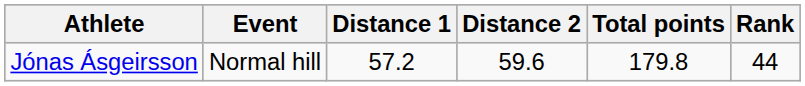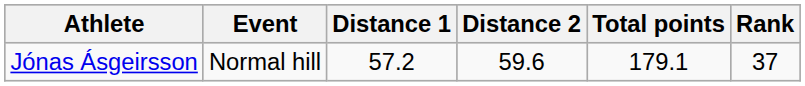Jónas Ásgeirsson | Total points: 179.8 -> 179.1
Jónas Ásgeirsson | Rank: 44 -> 37
